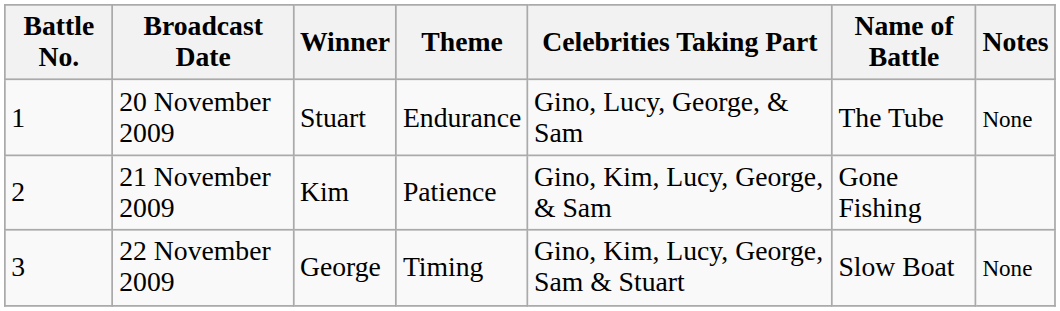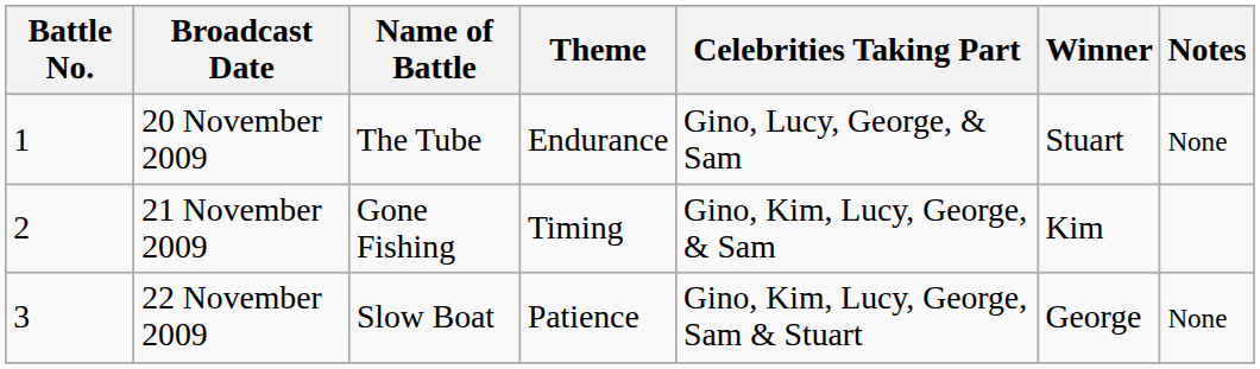columns swapped: Name of Battle <-> Winner
21 November 2009 | Theme: Patience -> Timing
22 November 2009 | Theme: Timing -> Patience
